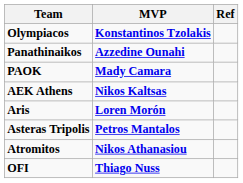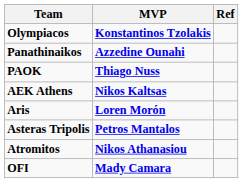PAOK | MVP: Mady Camara -> Thiago Nuss
OFI | MVP: Thiago Nuss -> Mady Camara
